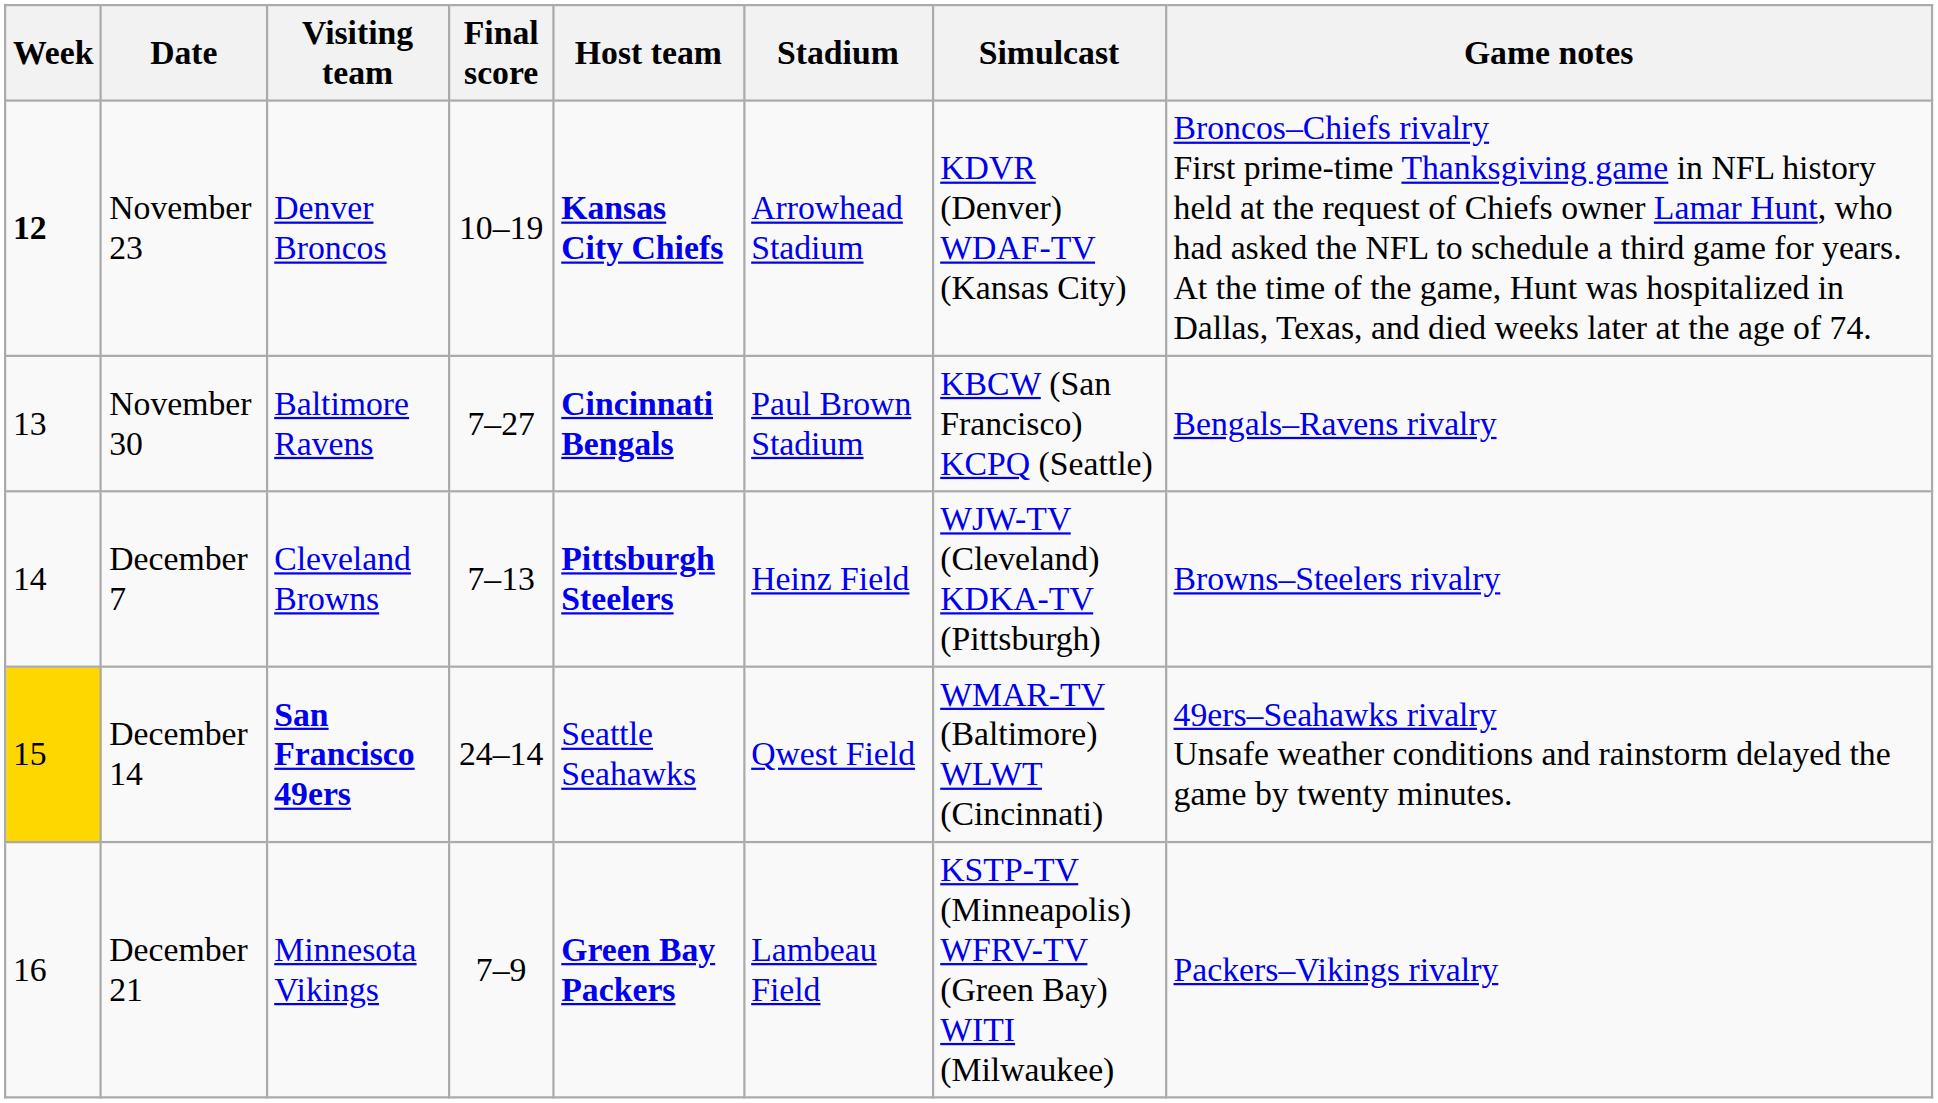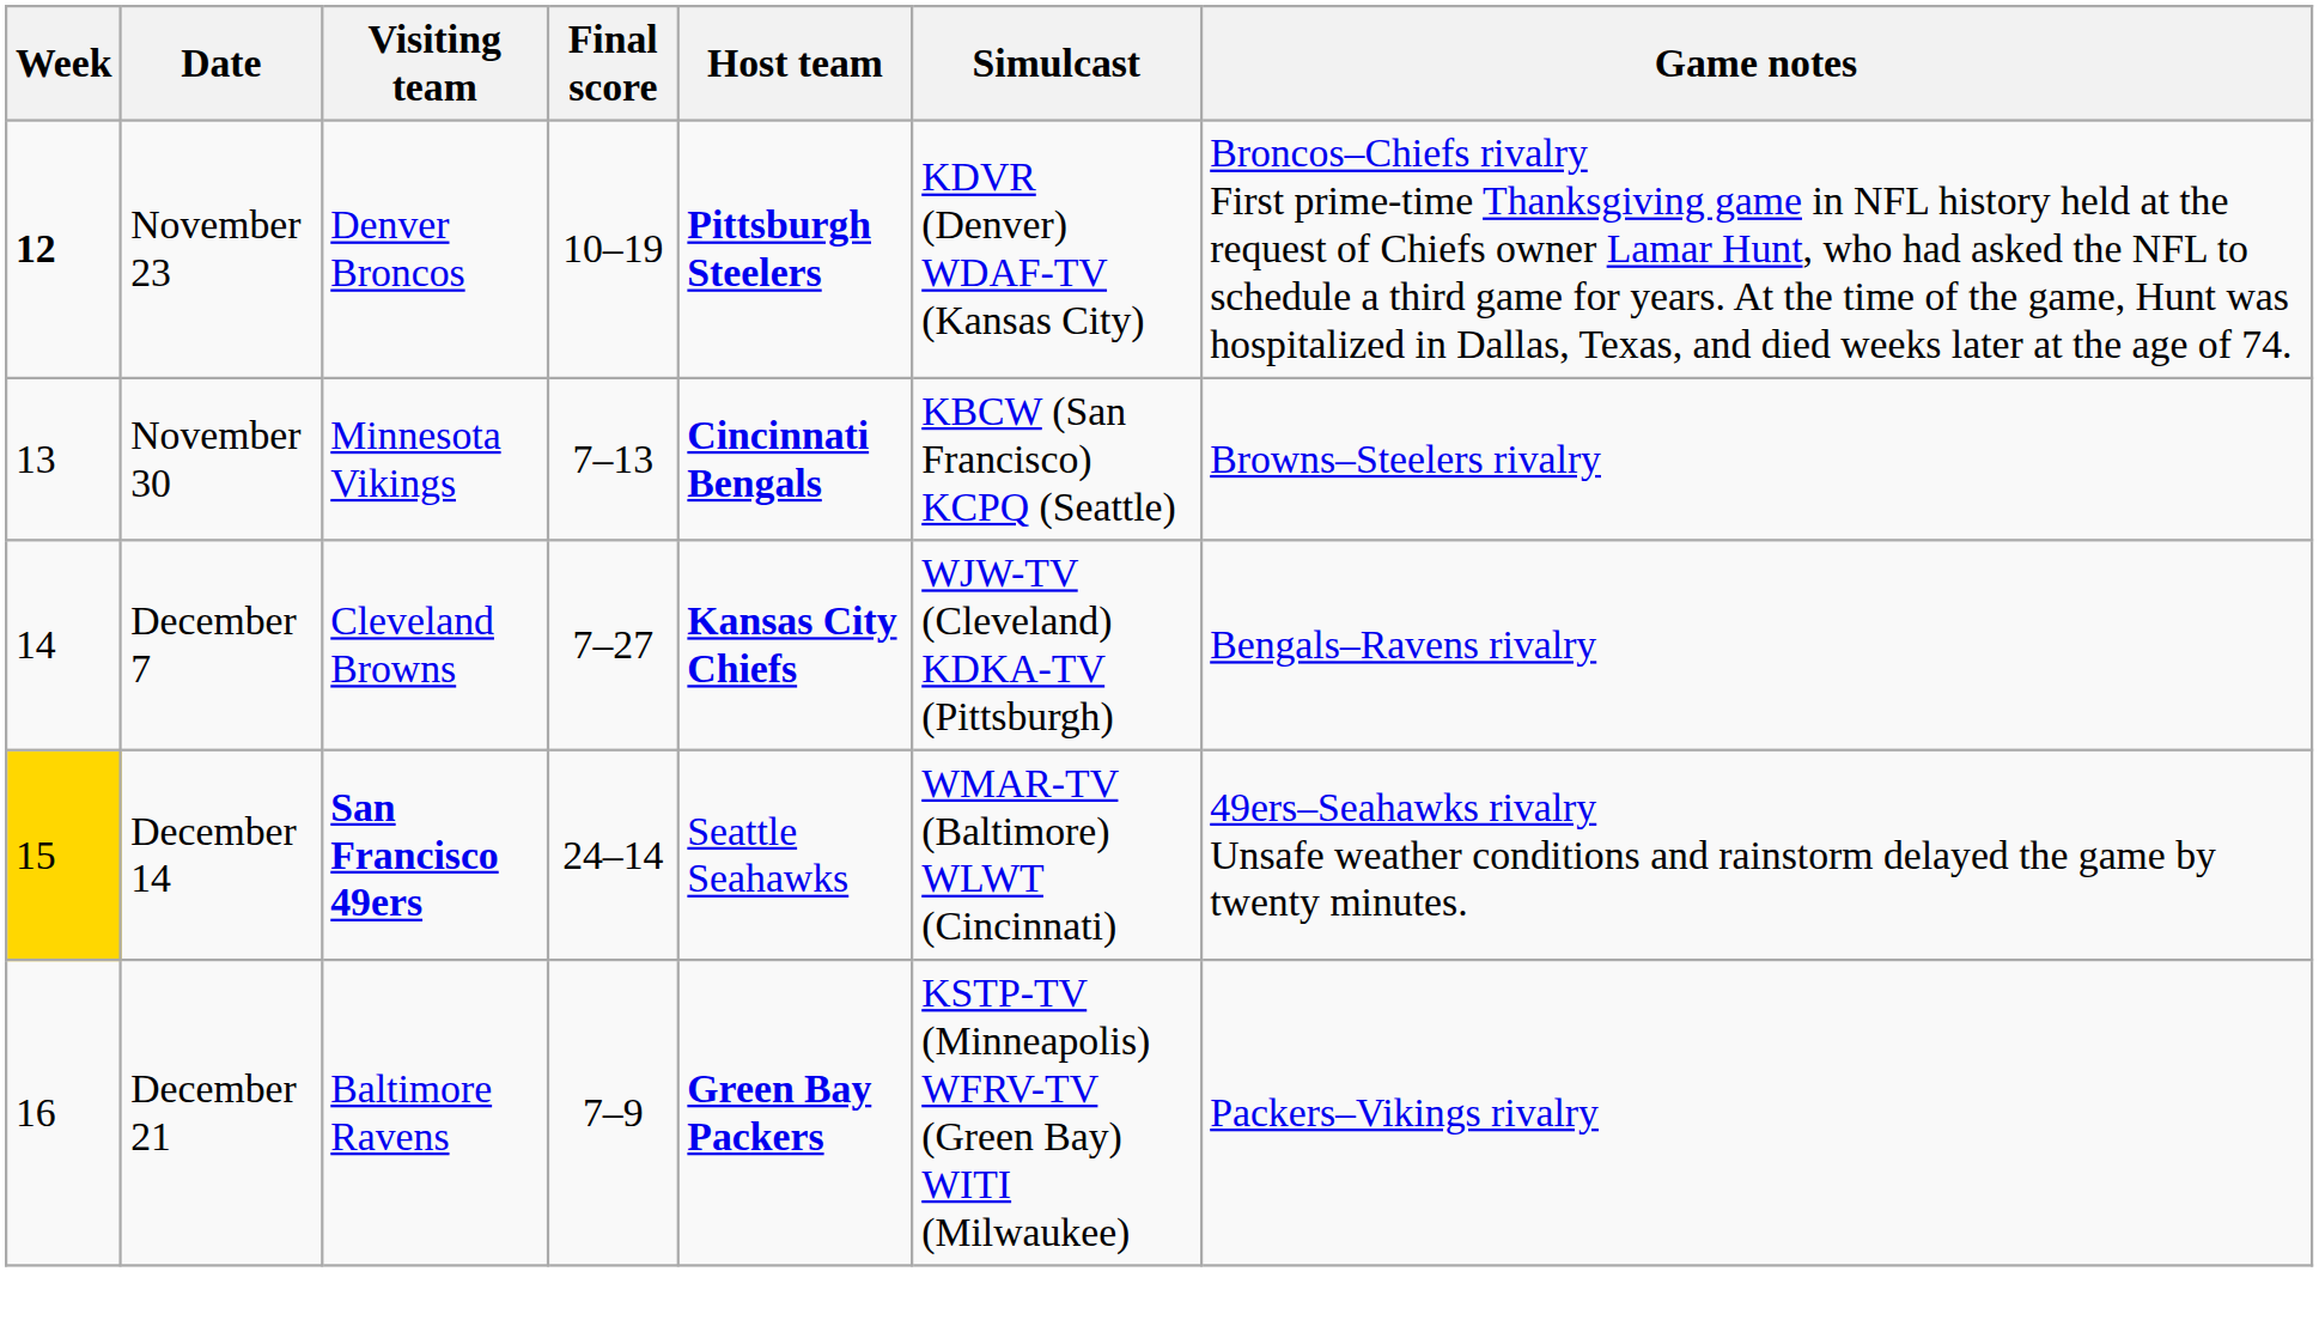- column: Stadium | Arrowhead Stadium | Paul Brown Stadium | Heinz Field | Qwest Field | Lambeau Field
November 23 | Host team: Kansas City Chiefs -> Pittsburgh Steelers
November 30 | Visiting team: Baltimore Ravens -> Minnesota Vikings
November 30 | Final score: 7–27 -> 7–13
November 30 | Game notes: Bengals–Ravens rivalry -> Browns–Steelers rivalry
December 7 | Final score: 7–13 -> 7–27
December 7 | Host team: Pittsburgh Steelers -> Kansas City Chiefs
December 7 | Game notes: Browns–Steelers rivalry -> Bengals–Ravens rivalry
December 21 | Visiting team: Minnesota Vikings -> Baltimore Ravens
